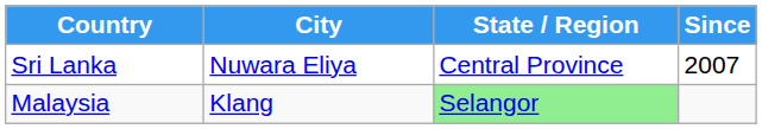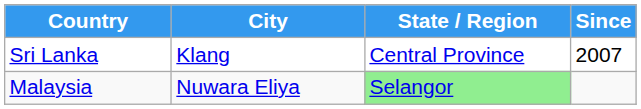Sri Lanka | City: Nuwara Eliya -> Klang
Malaysia | City: Klang -> Nuwara Eliya
